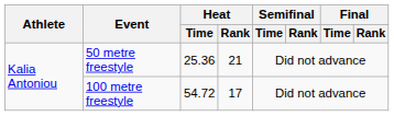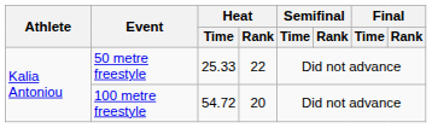50 metre freestyle | Heat / Time: 25.36 -> 25.33
50 metre freestyle | Heat / Rank: 21 -> 22
100 metre freestyle | Heat / Rank: 17 -> 20
